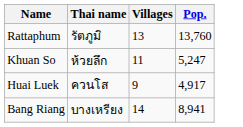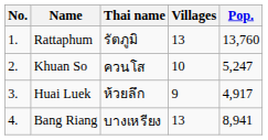+ column: No. | 1. | 2. | 3. | 4.
Khuan So | Thai name: ห้วยลึก -> ควนโส
Khuan So | Villages: 11 -> 10
Huai Luek | Thai name: ควนโส -> ห้วยลึก
Bang Riang | Villages: 14 -> 13
